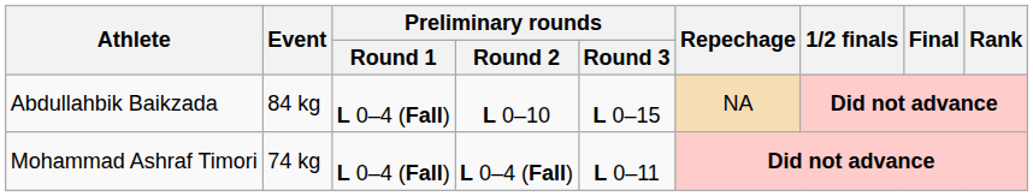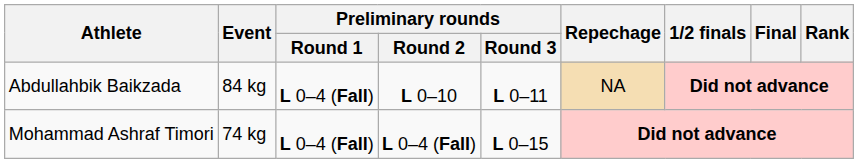Abdullahbik Baikzada | Preliminary rounds / Round 3: L 0–15 -> L 0–11
Mohammad Ashraf Timori | Preliminary rounds / Round 3: L 0–11 -> L 0–15
